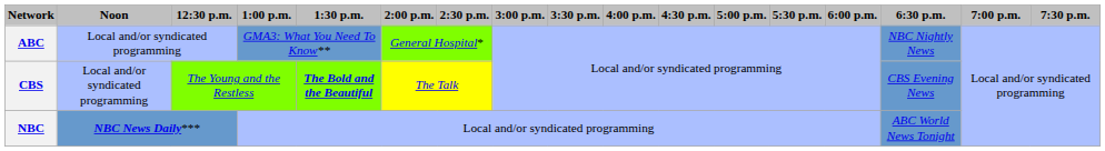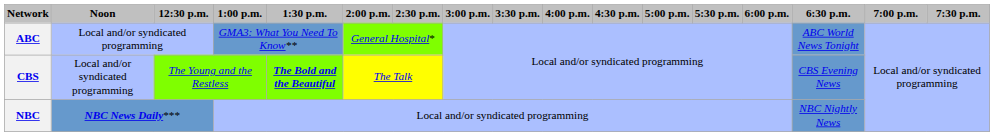ABC | 6:30 p.m.: NBC Nightly News -> ABC World News Tonight
NBC | 6:30 p.m.: ABC World News Tonight -> NBC Nightly News
